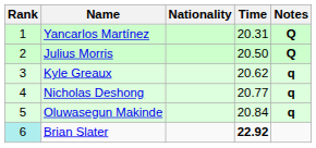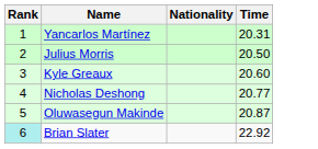- column: Notes | Q | Q | q | q | q
Kyle Greaux | Time: 20.62 -> 20.60
Oluwasegun Makinde | Time: 20.84 -> 20.87
Brian Slater | Time: bold -> normal
